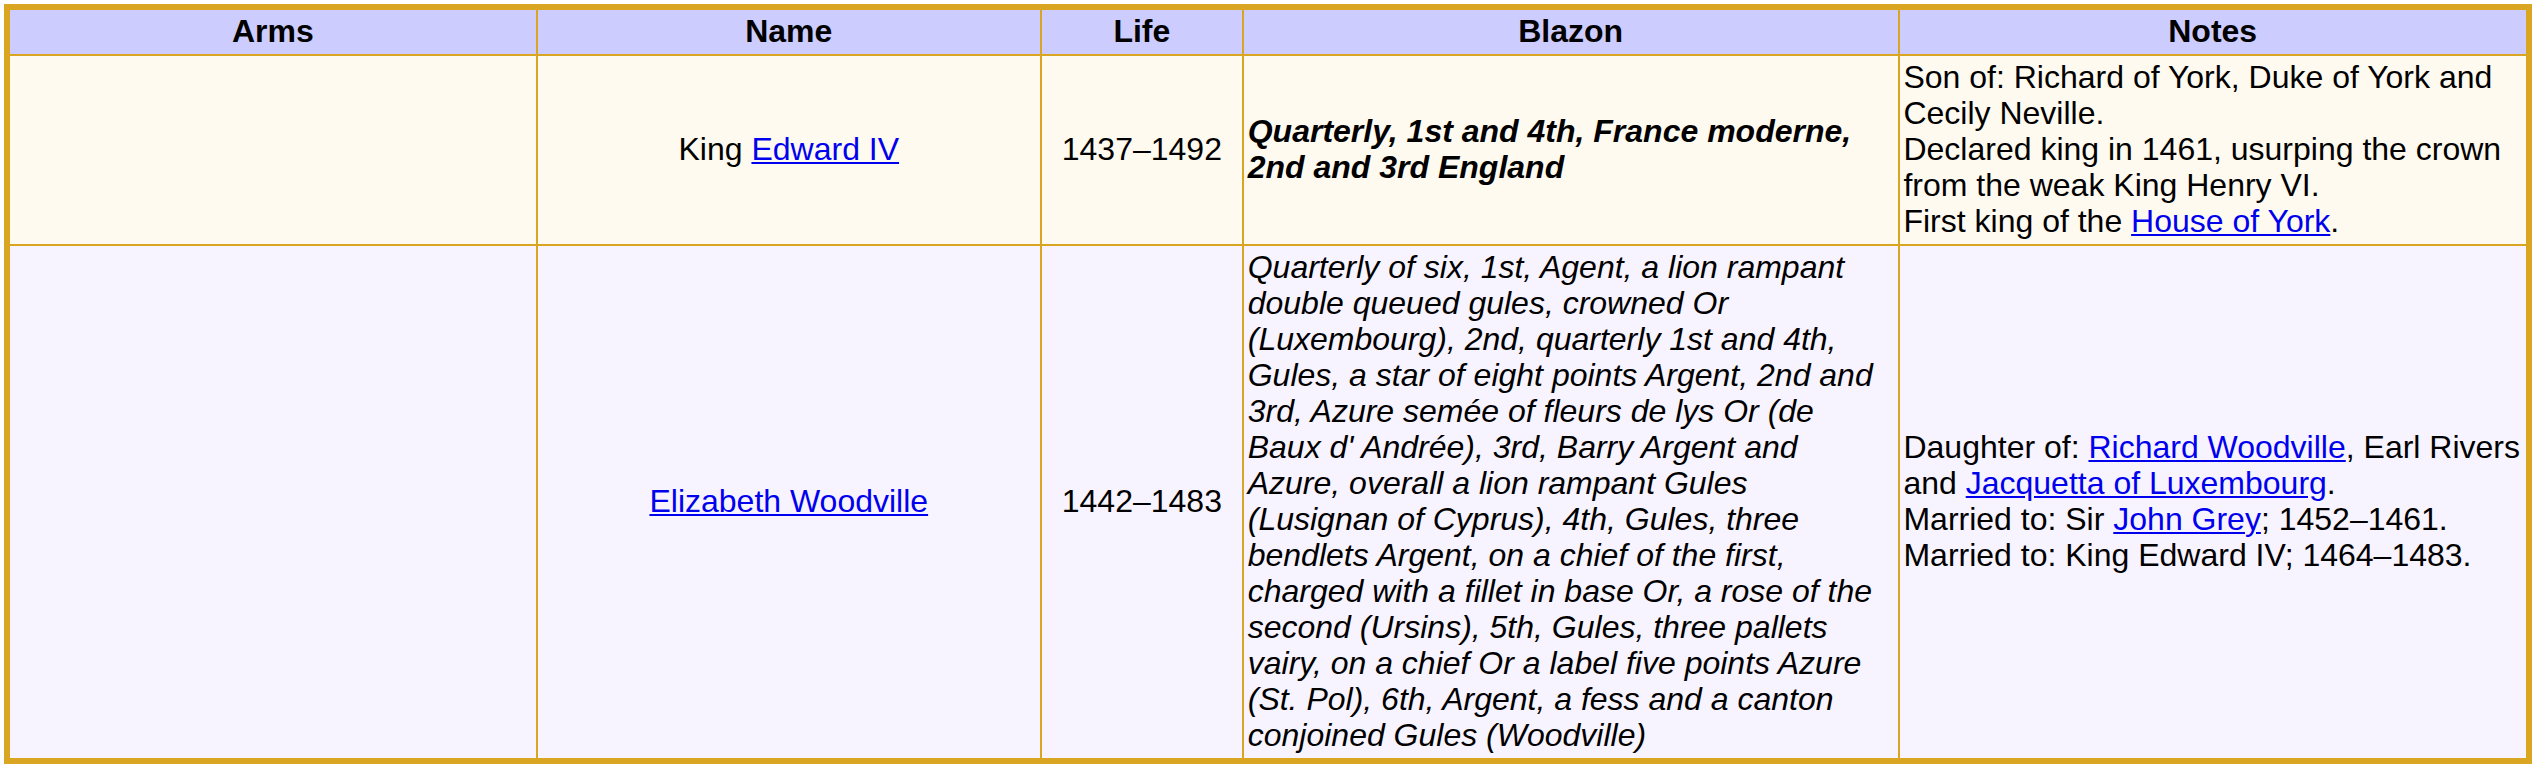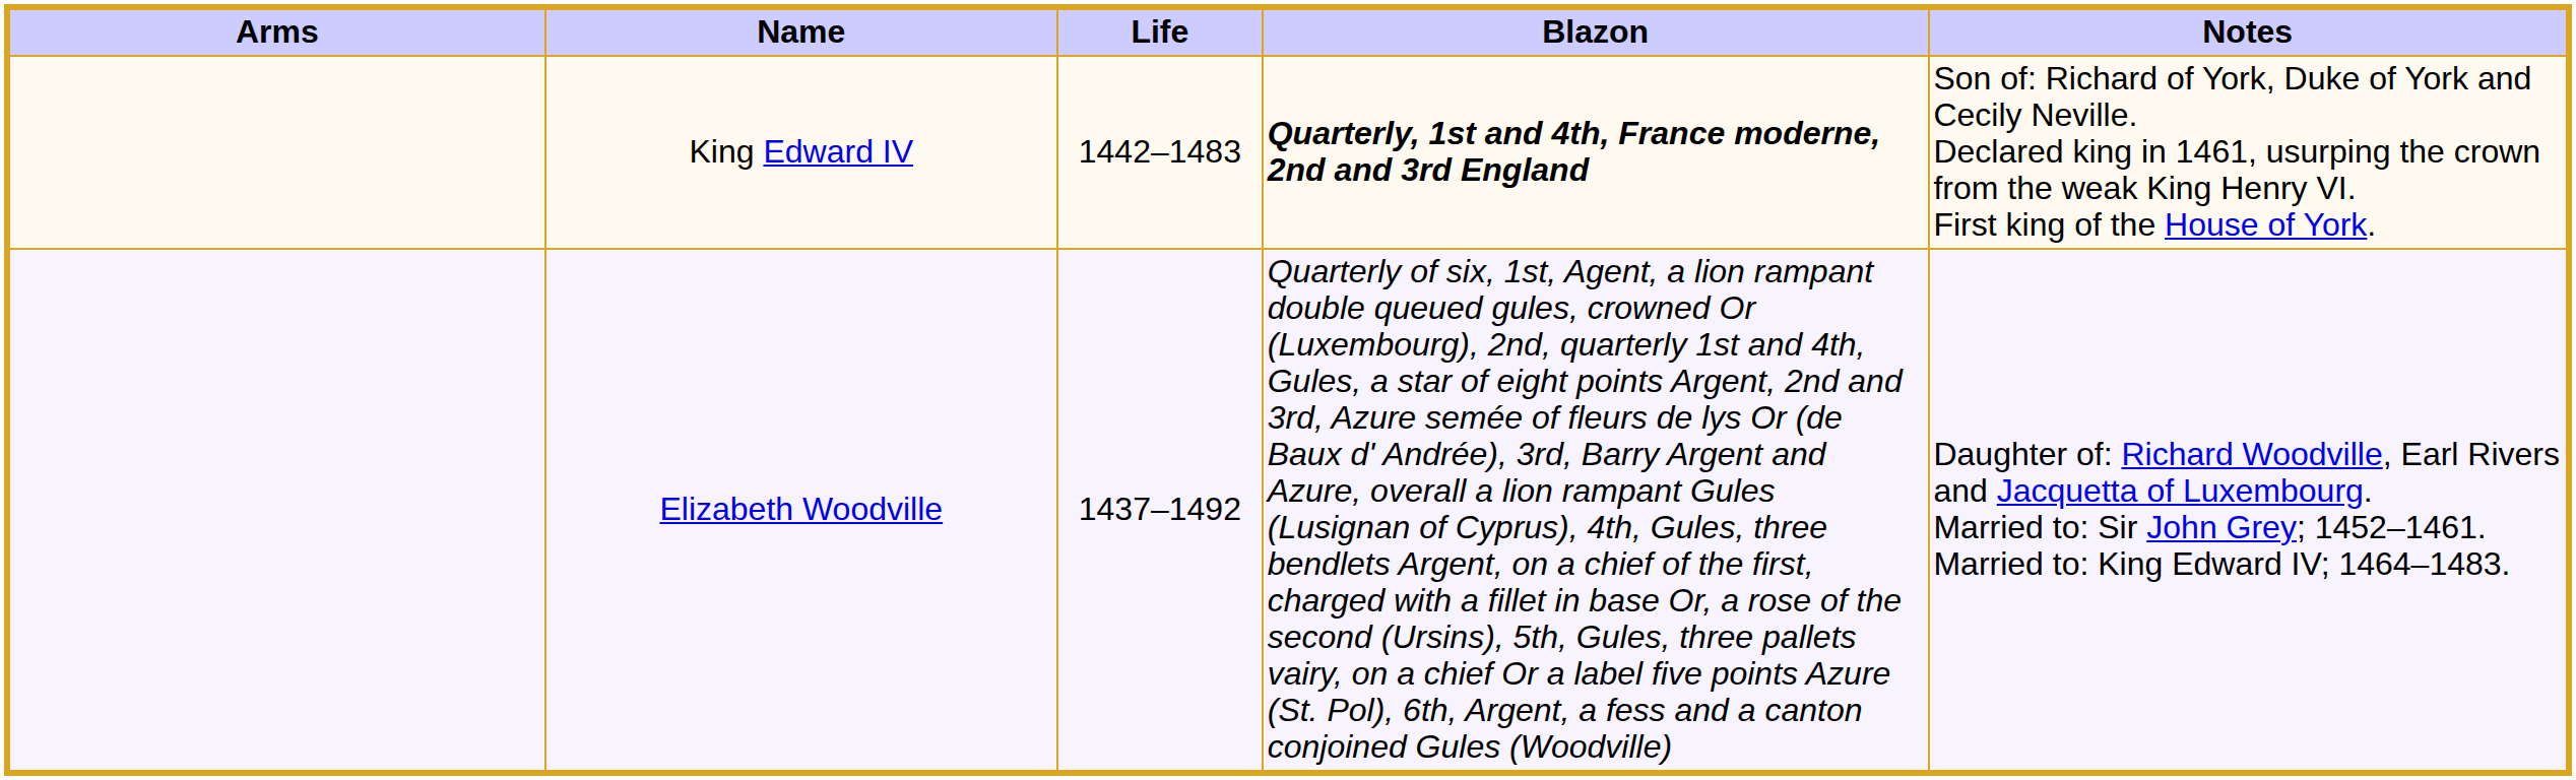King Edward IV | Life: 1437–1492 -> 1442–1483
Elizabeth Woodville | Life: 1442–1483 -> 1437–1492
